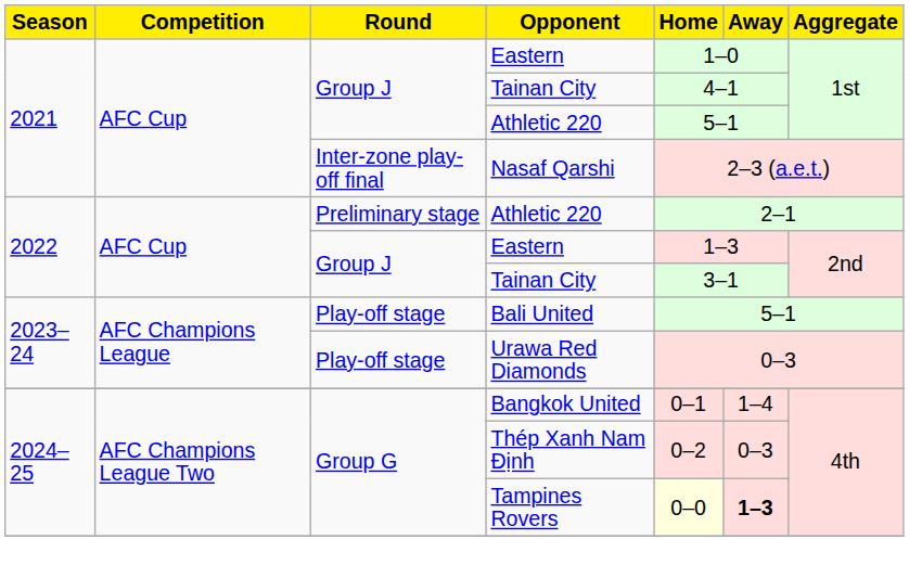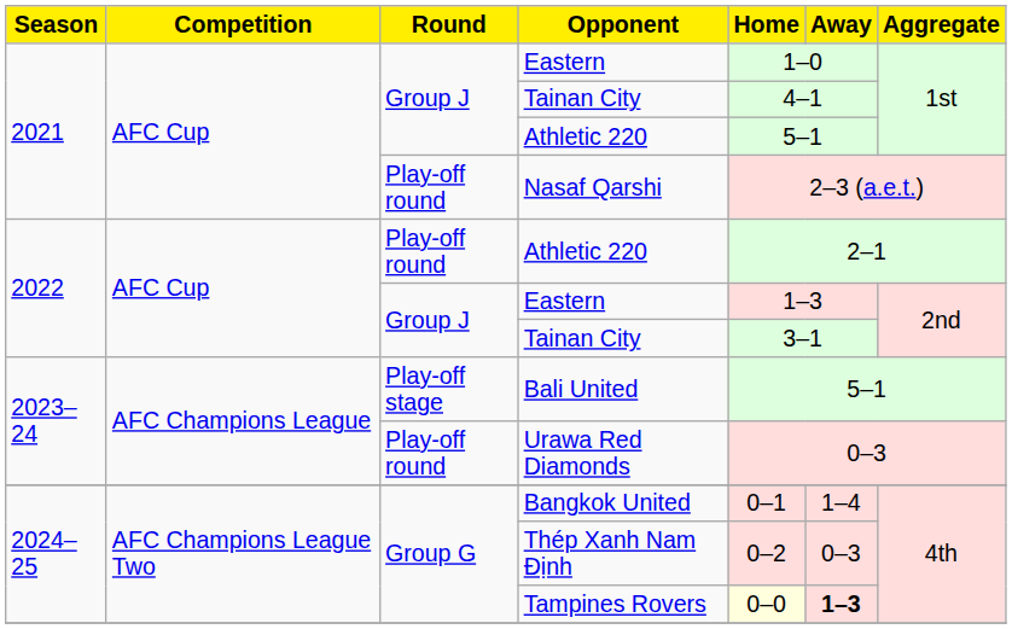Nasaf Qarshi | Round: Inter-zone play-off final -> Play-off round
2022 / Athletic 220 | Round: Preliminary stage -> Play-off round
Urawa Red Diamonds | Round: Play-off stage -> Play-off round
